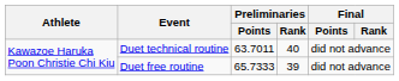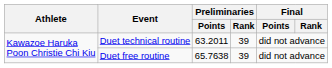Duet technical routine | Preliminaries / Points: 63.7011 -> 63.2011
Duet technical routine | Preliminaries / Rank: 40 -> 39
Duet free routine | Preliminaries / Points: 65.7333 -> 65.7638
